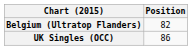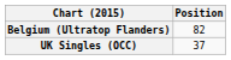UK Singles (OCC) | Position: 86 -> 37
